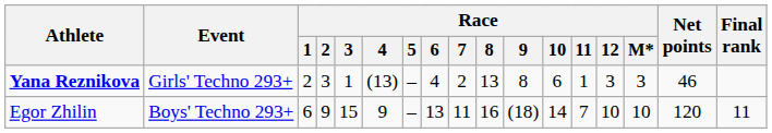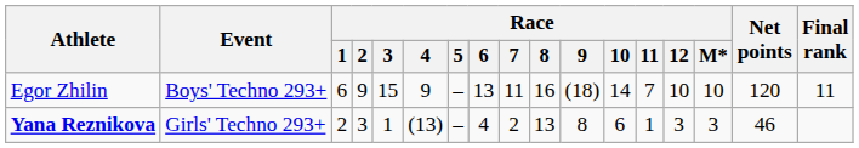rows swapped: Egor Zhilin <-> Yana Reznikova
